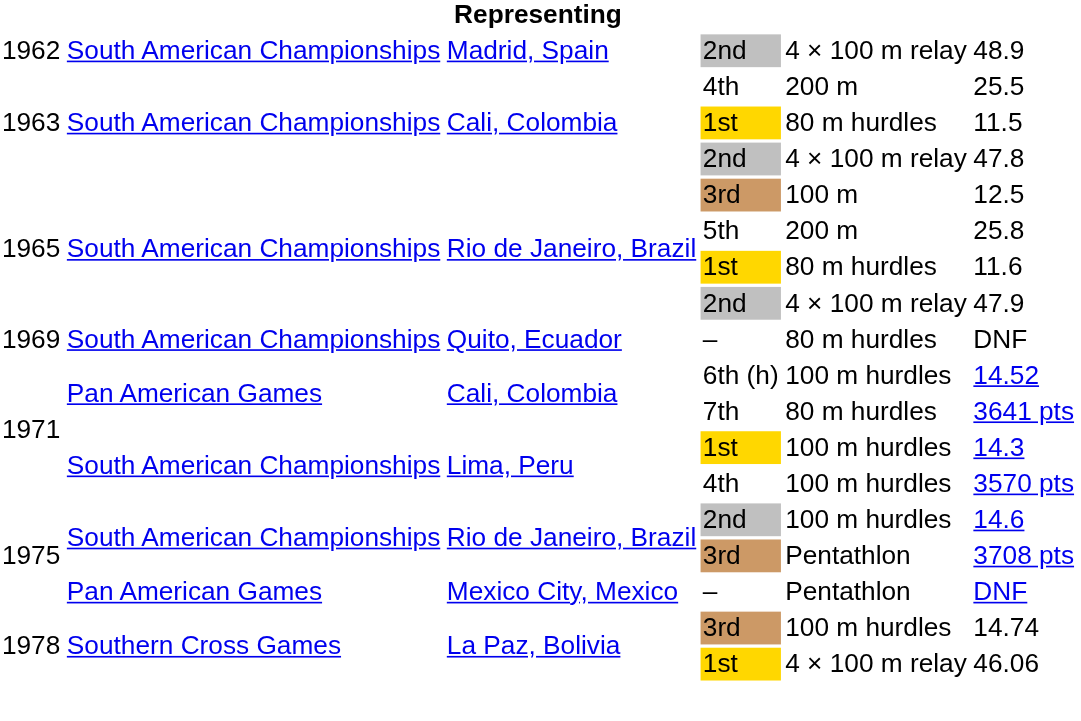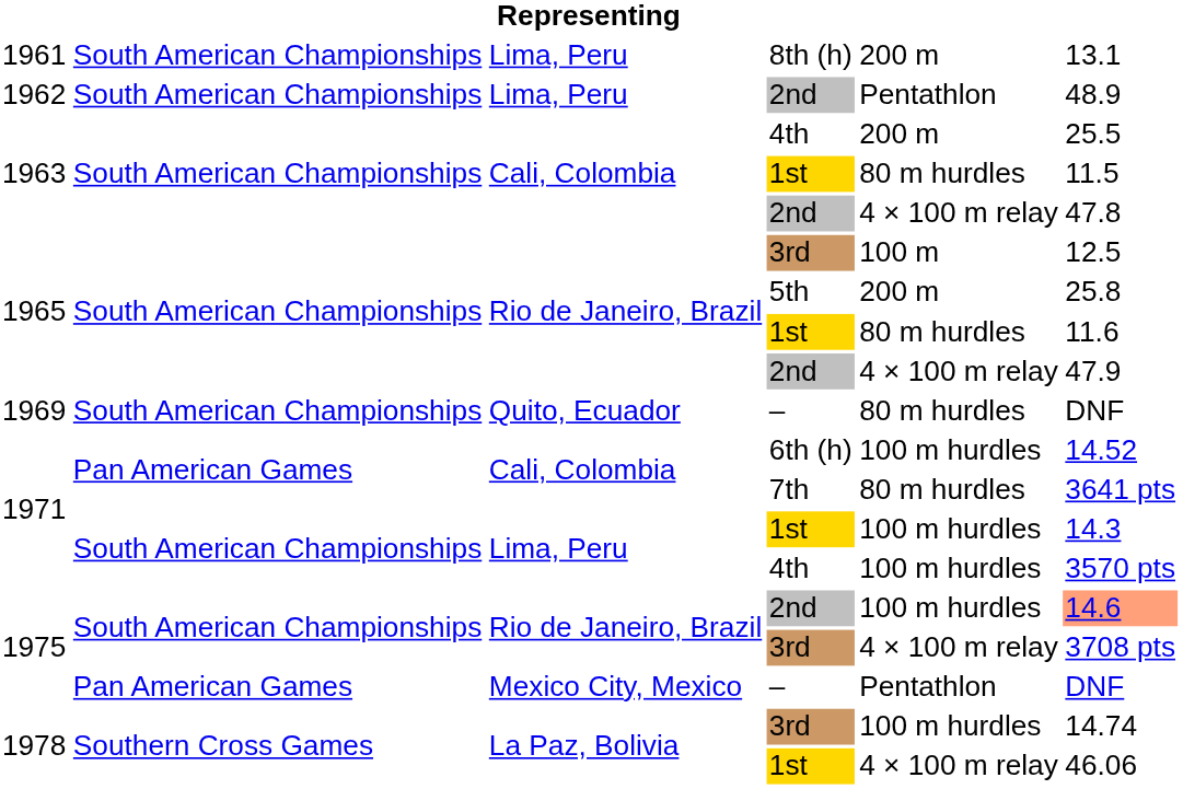+ row: 1961 | South American Championships | Lima, Peru | 8th (h) | 200 m | 13.1
1962 / 2nd | column 3: Madrid, Spain -> Lima, Peru
1962 / 2nd | column 5: 4 × 100 m relay -> Pentathlon
1975 / 2nd | column 6: no background -> lightsalmon background
1975 / 3rd | column 5: Pentathlon -> 4 × 100 m relay
